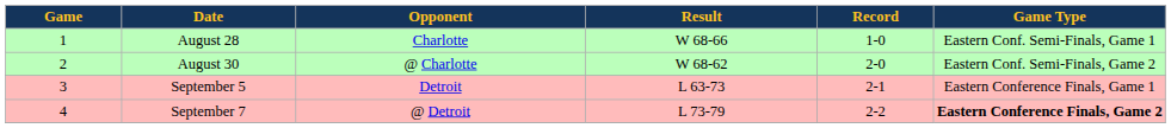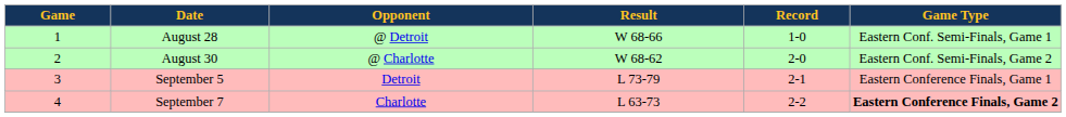August 28 | Opponent: Charlotte -> @ Detroit
September 5 | Result: L 63-73 -> L 73-79
September 7 | Opponent: @ Detroit -> Charlotte
September 7 | Result: L 73-79 -> L 63-73
